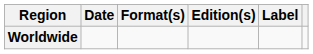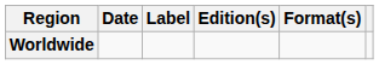columns swapped: Format(s) <-> Label
